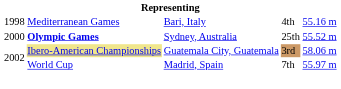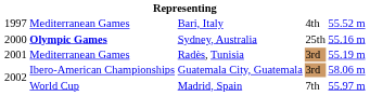Bari, Italy | column 1: 1998 -> 1997
Bari, Italy | column 5: 55.16 m -> 55.52 m
Sydney, Australia | column 5: 55.52 m -> 55.16 m
+ row: 2001 | Mediterranean Games | Radès, Tunisia | 3rd | 55.19 m
Guatemala City, Guatemala | column 2: khaki background -> no background
